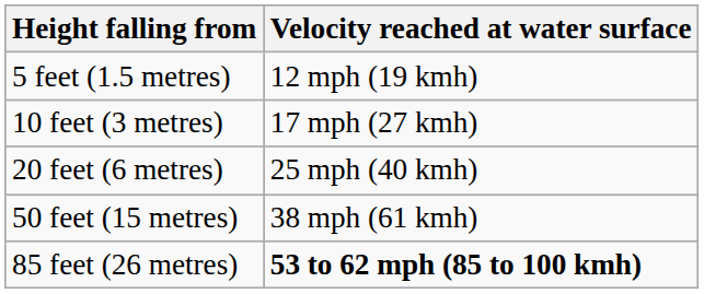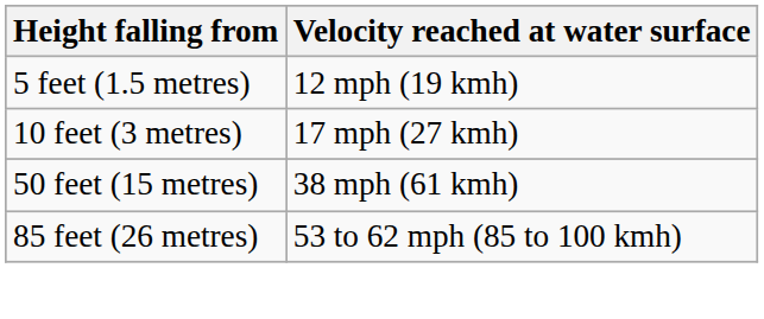- row: 20 feet (6 metres) | 25 mph (40 kmh)
85 feet (26 metres) | Velocity reached at water surface: bold -> normal
